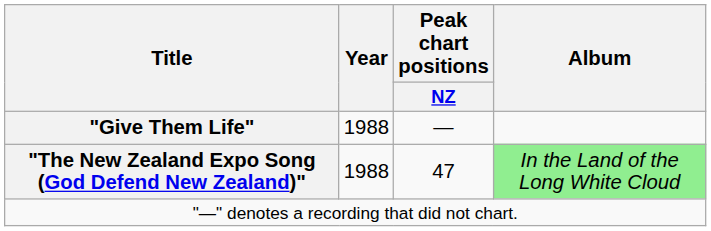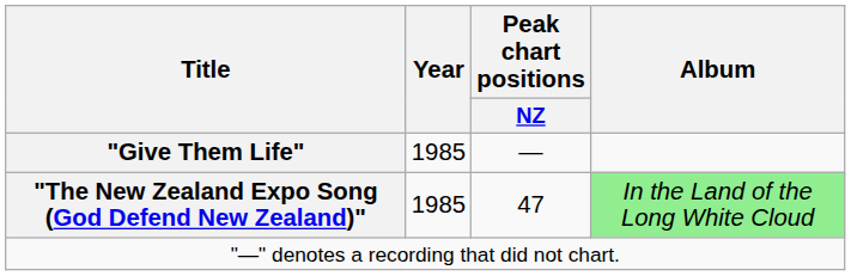"Give Them Life" | Year: 1988 -> 1985
"The New Zealand Expo Song (God Defend New Zealand)" | Year: 1988 -> 1985
